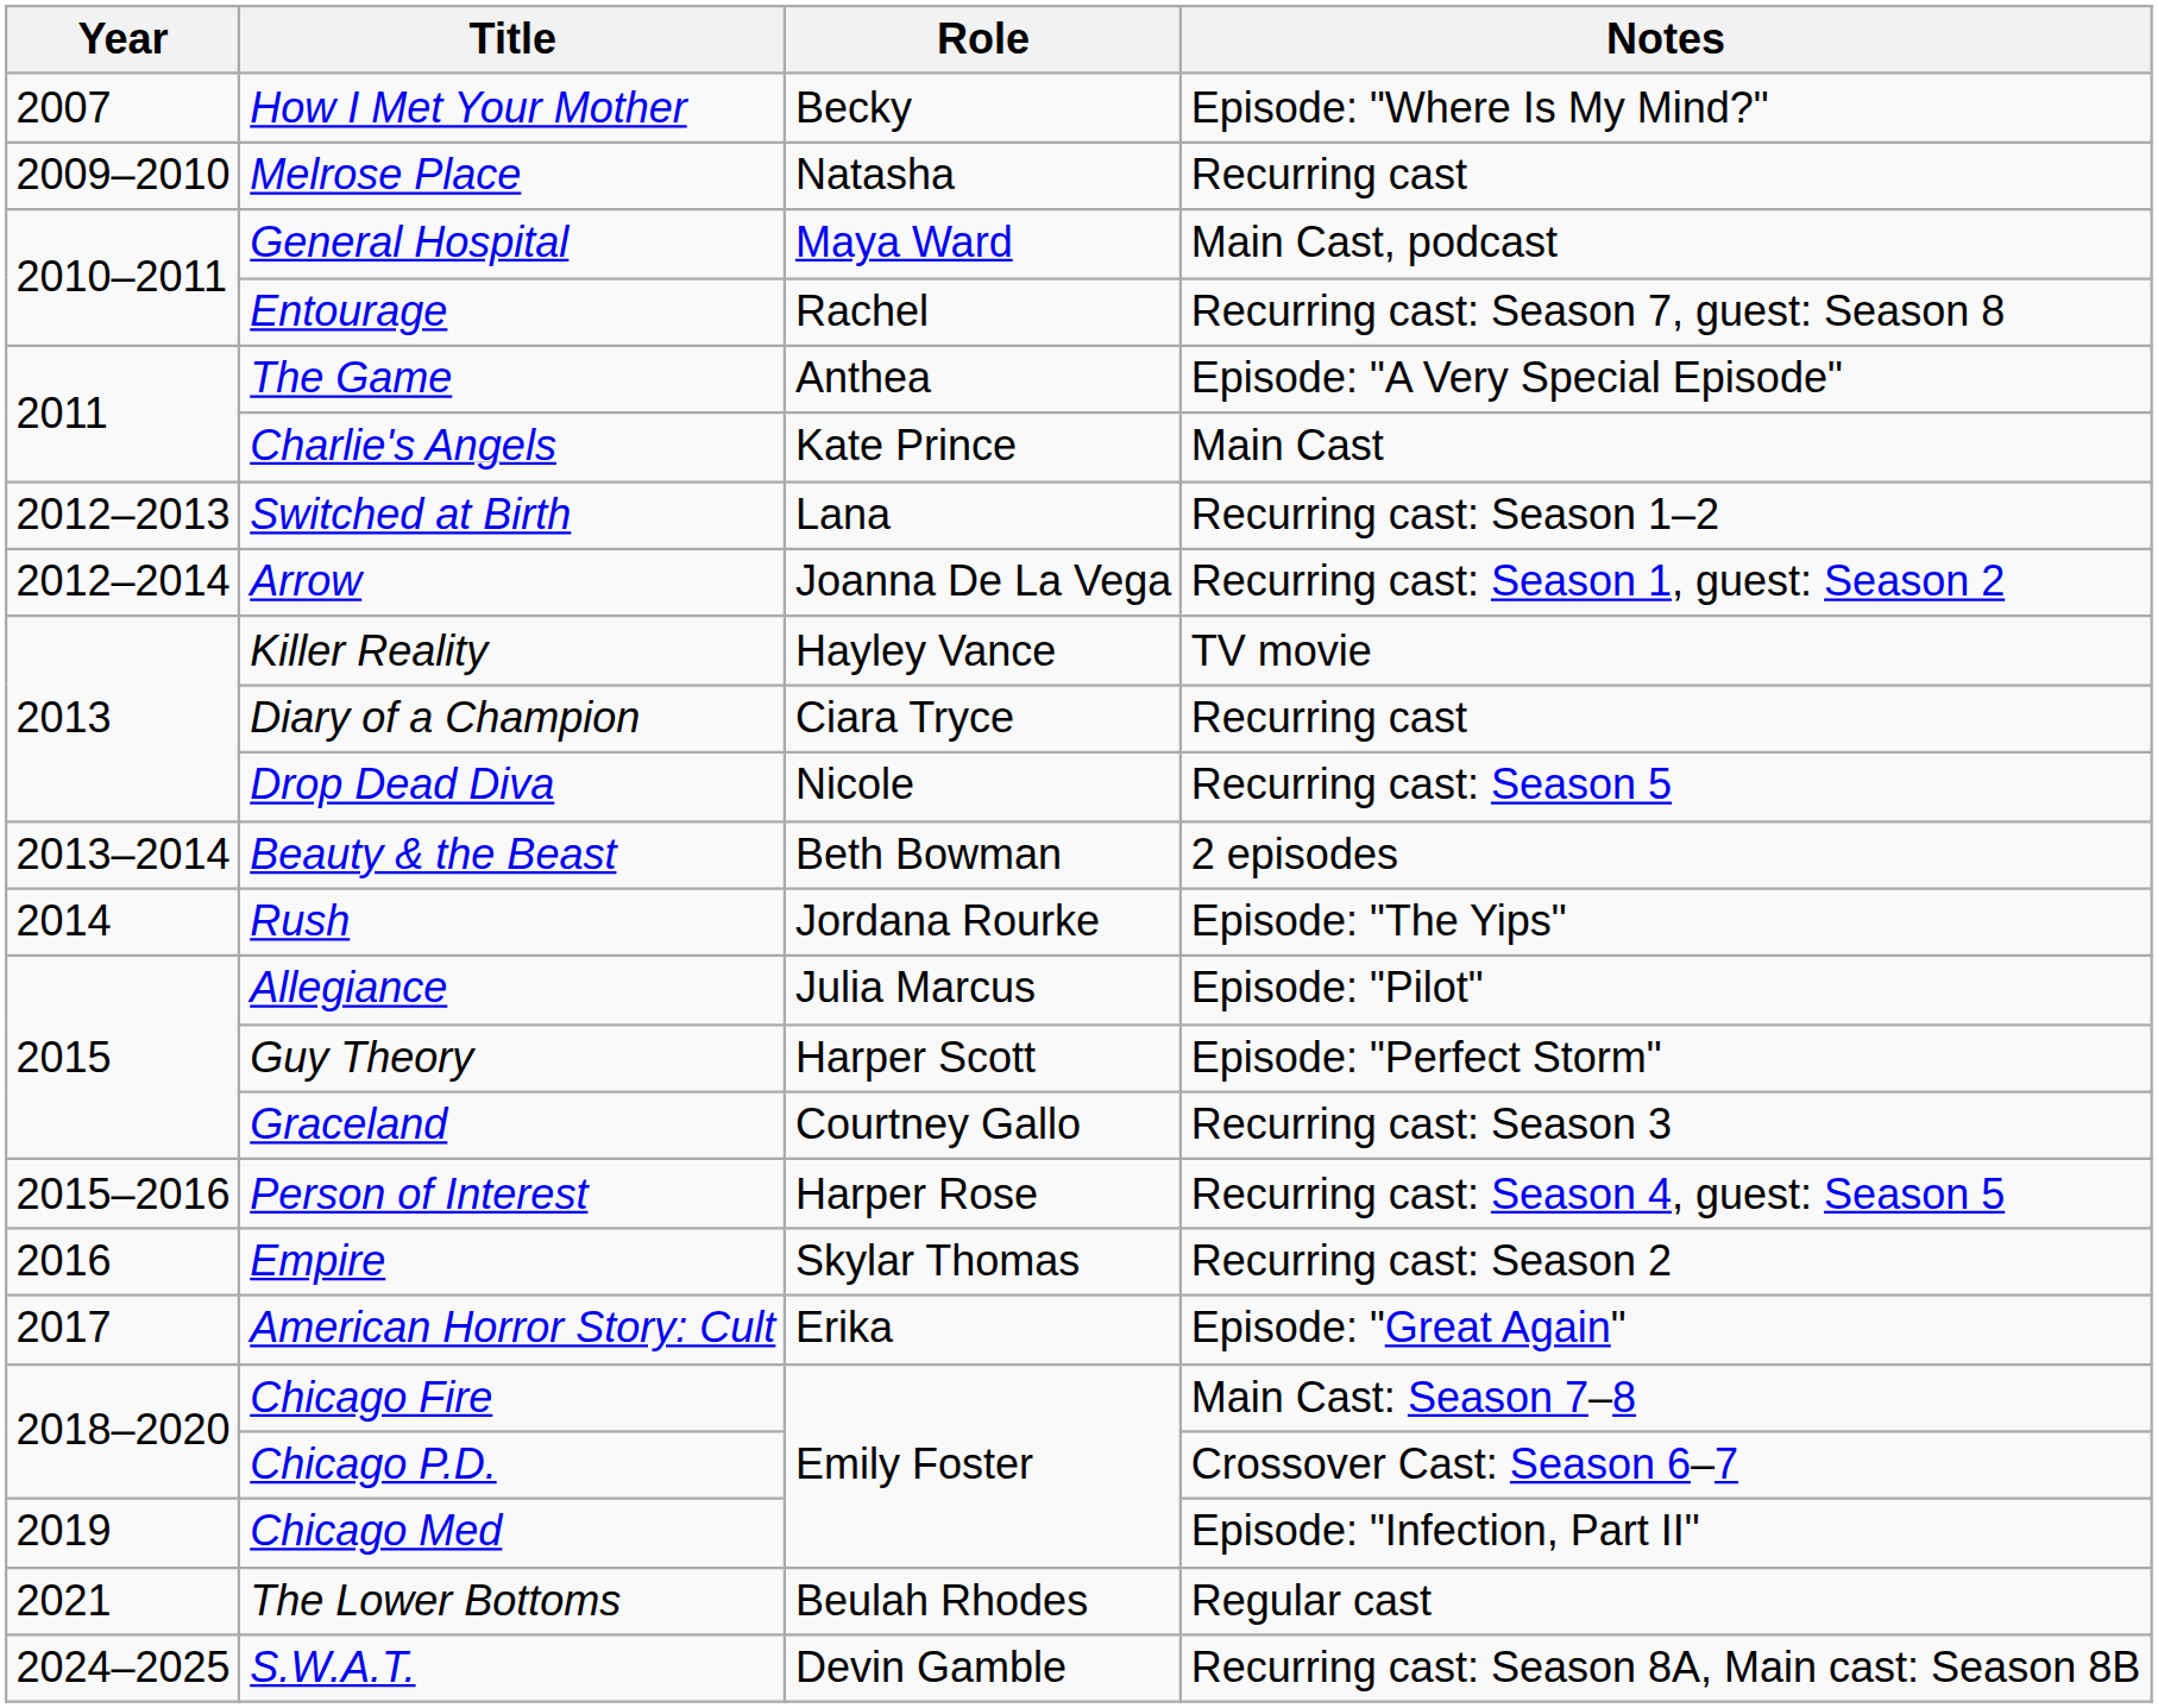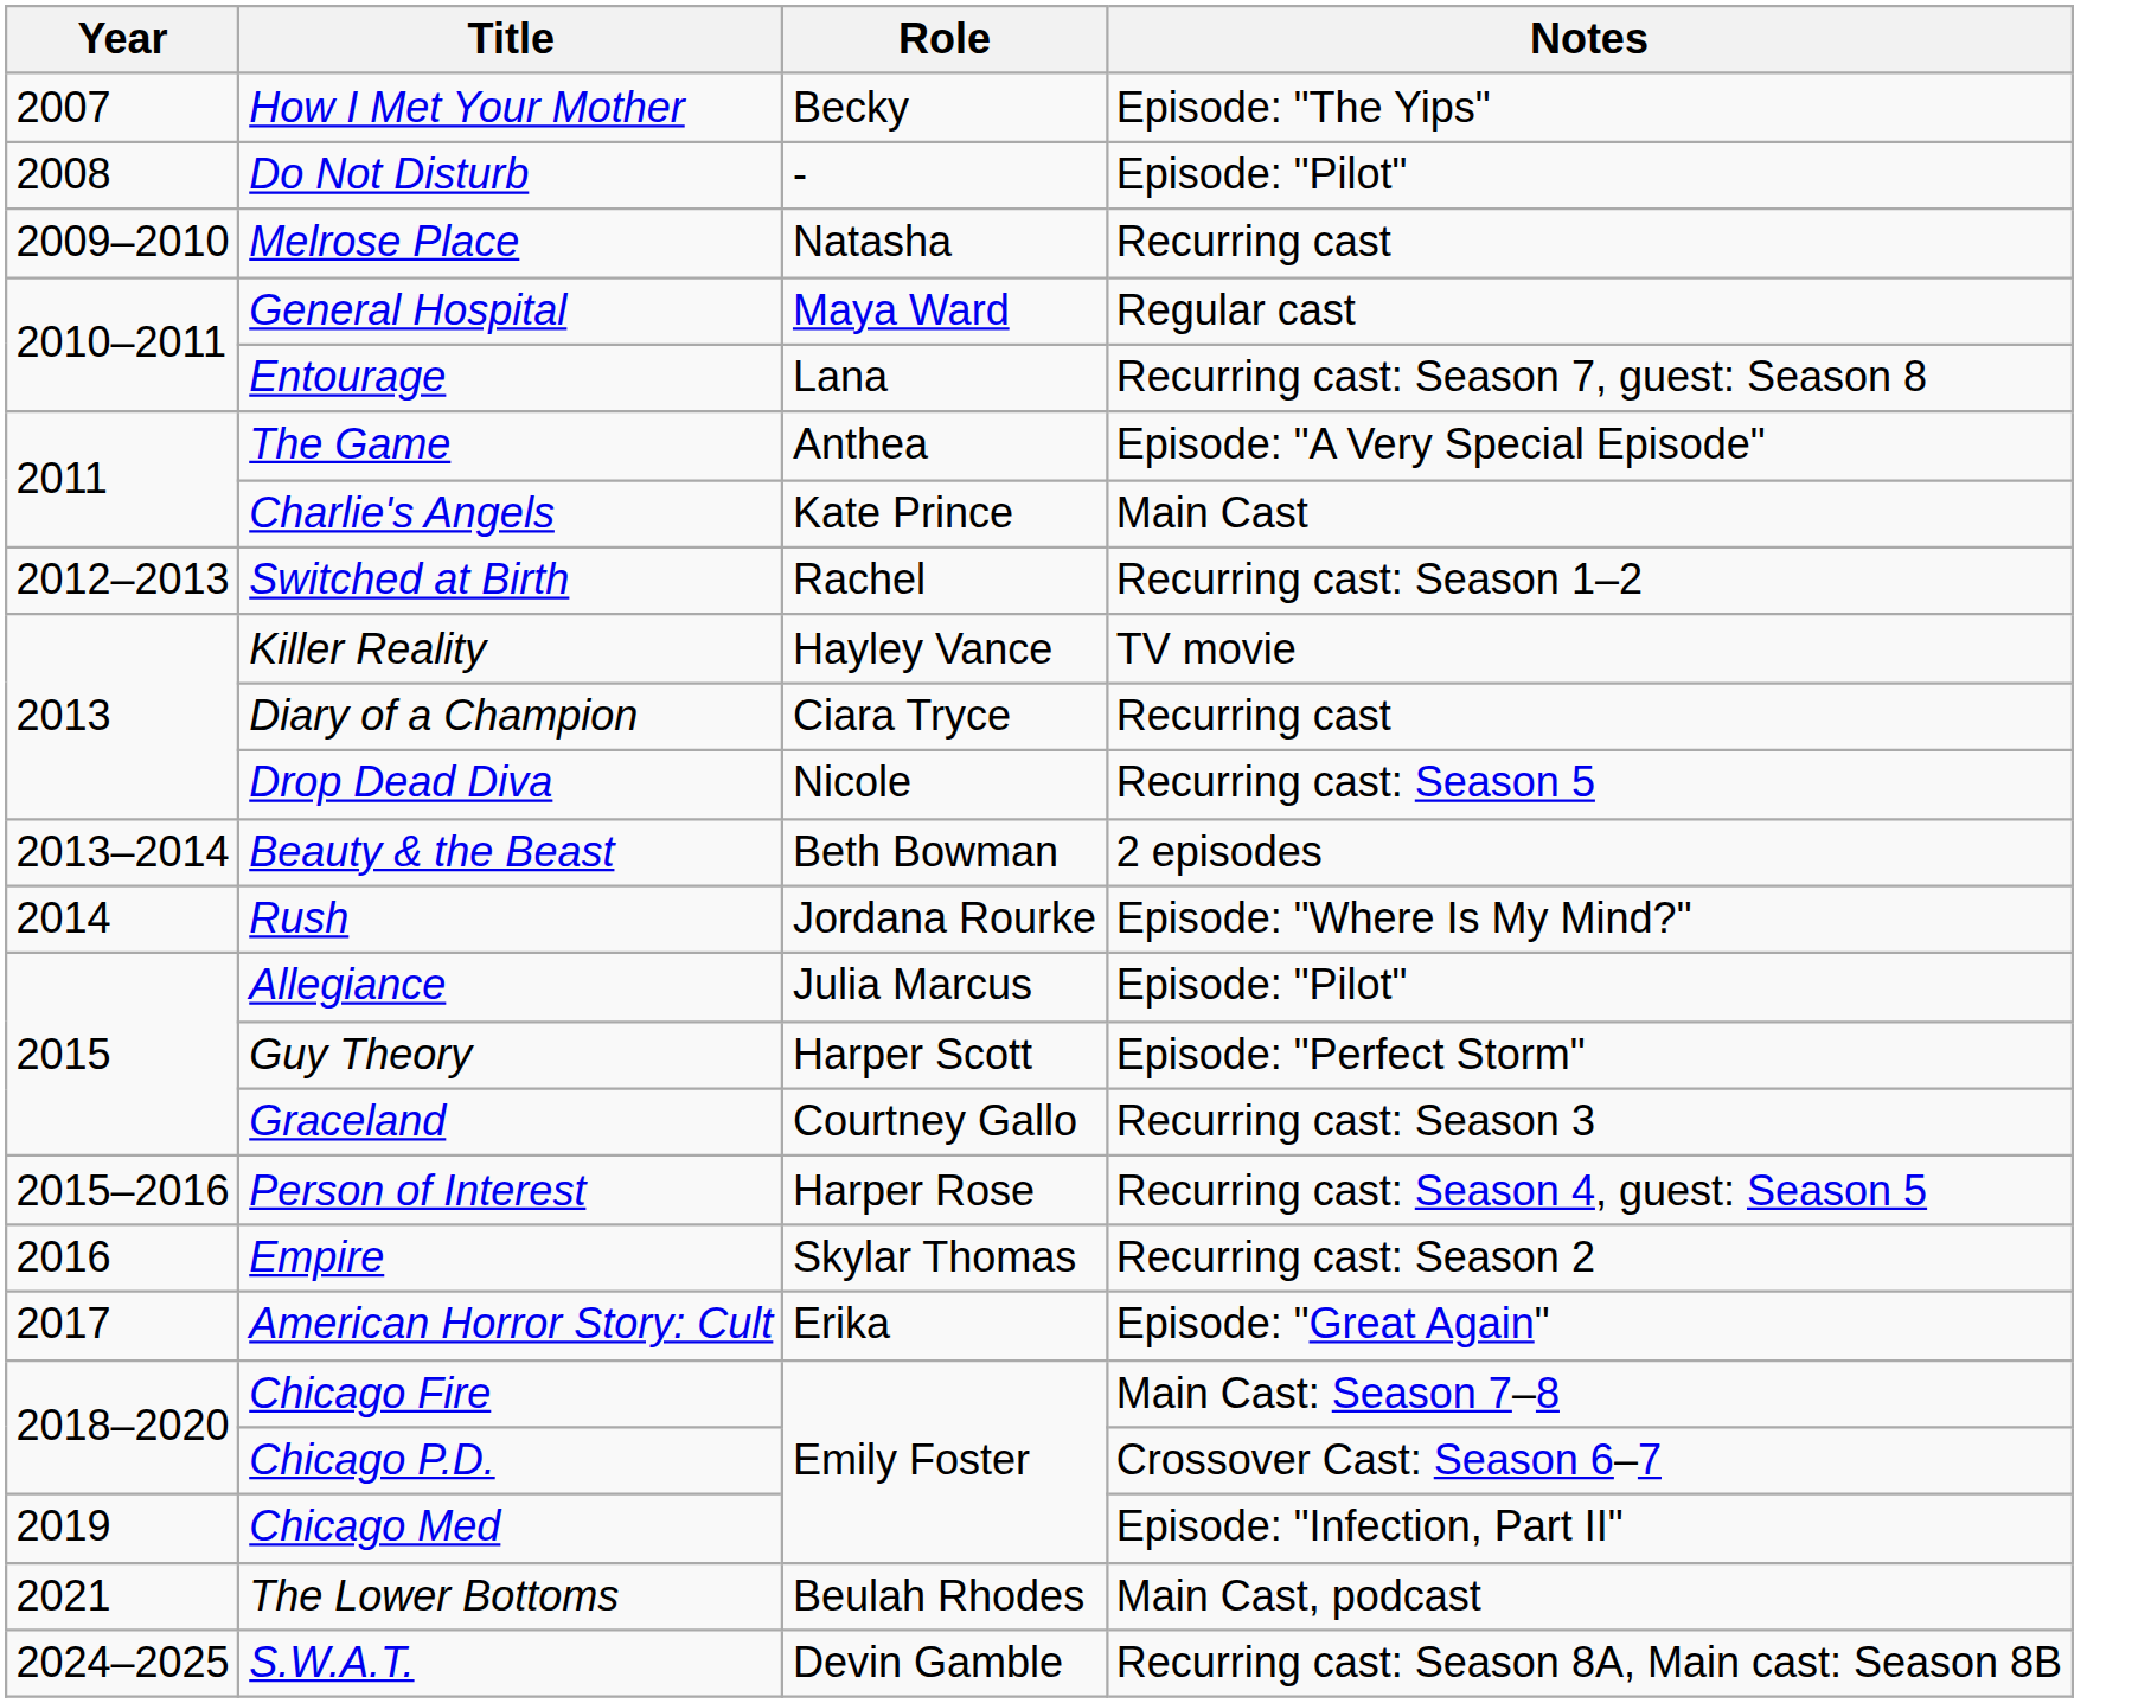How I Met Your Mother | Notes: Episode: "Where Is My Mind?" -> Episode: "The Yips"
+ row: 2008 | Do Not Disturb | - | Episode: "Pilot"
General Hospital | Notes: Main Cast, podcast -> Regular cast
Entourage | Role: Rachel -> Lana
Switched at Birth | Role: Lana -> Rachel
- row: 2012–2014 | Arrow | Joanna De La Vega | Recurring cast: Season 1, guest: Season 2
Rush | Notes: Episode: "The Yips" -> Episode: "Where Is My Mind?"
The Lower Bottoms | Notes: Regular cast -> Main Cast, podcast
